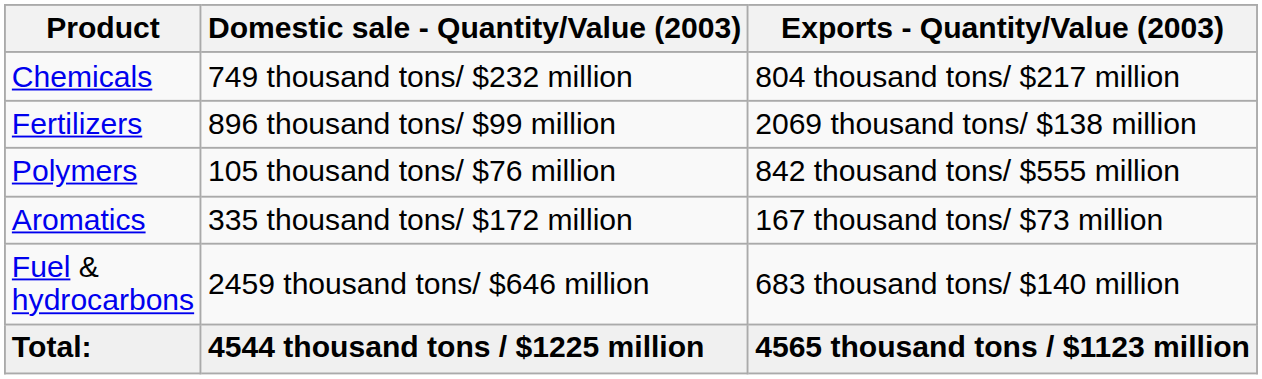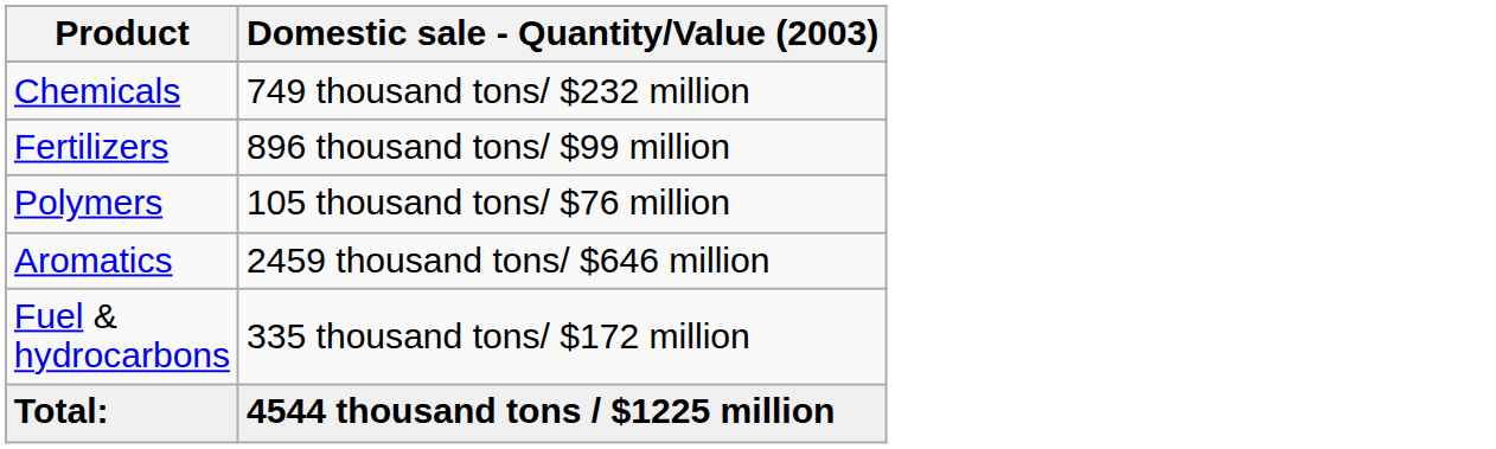- column: Exports - Quantity/Value (2003) | 804 thousand tons/ $217 million | 2069 thousand tons/ $138 million | 842 thousand tons/ $555 million | 167 thousand tons/ $73 million | 683 thousand tons/ $140 million | 4565 thousand tons / $1123 million
Aromatics | Domestic sale - Quantity/Value (2003): 335 thousand tons/ $172 million -> 2459 thousand tons/ $646 million
Fuel & hydrocarbons | Domestic sale - Quantity/Value (2003): 2459 thousand tons/ $646 million -> 335 thousand tons/ $172 million
